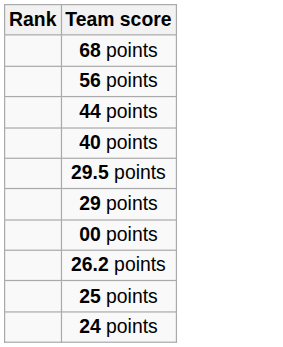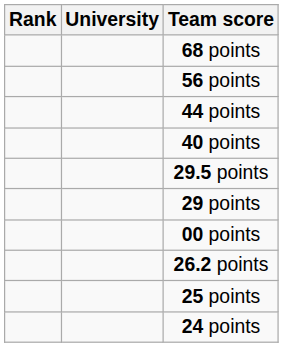+ column: University
